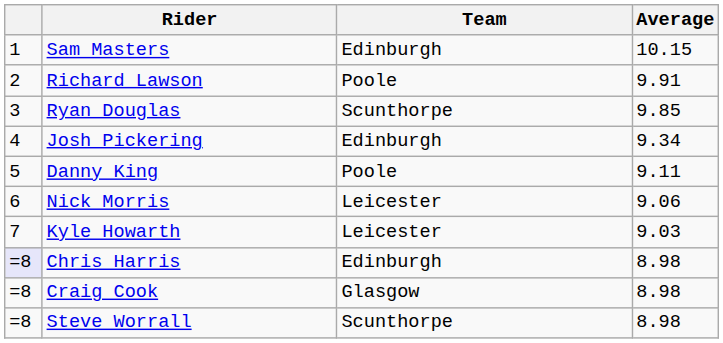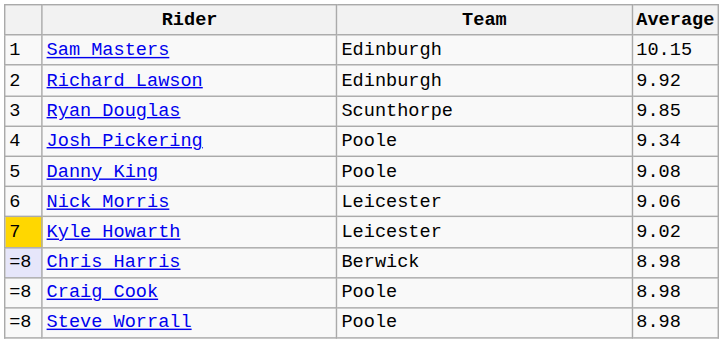Richard Lawson | Team: Poole -> Edinburgh
Richard Lawson | Average: 9.91 -> 9.92
Josh Pickering | Team: Edinburgh -> Poole
Danny King | Average: 9.11 -> 9.08
Kyle Howarth | column 1: no background -> gold background
Kyle Howarth | Average: 9.03 -> 9.02
Chris Harris | Team: Edinburgh -> Berwick
Craig Cook | Team: Glasgow -> Poole
Steve Worrall | Team: Scunthorpe -> Poole
